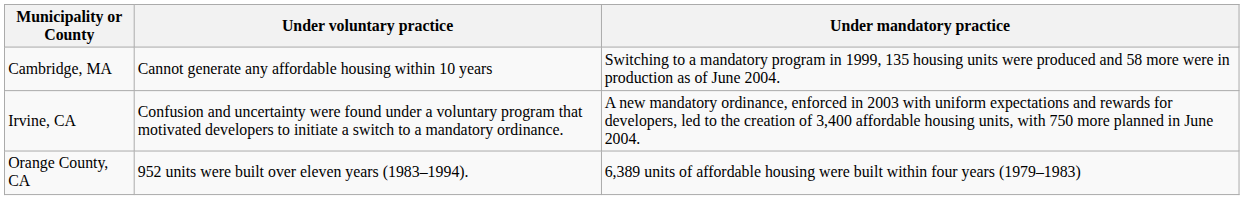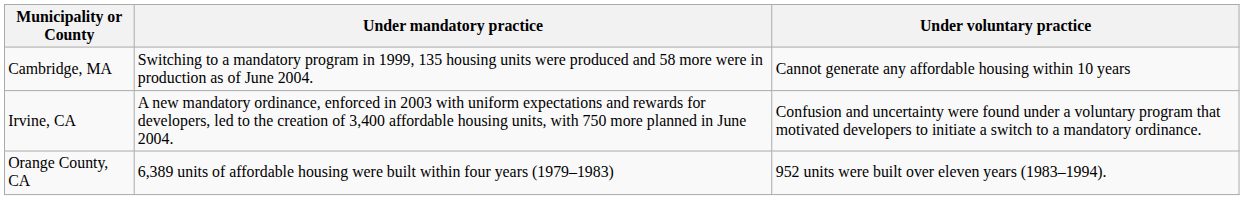columns swapped: Under voluntary practice <-> Under mandatory practice
